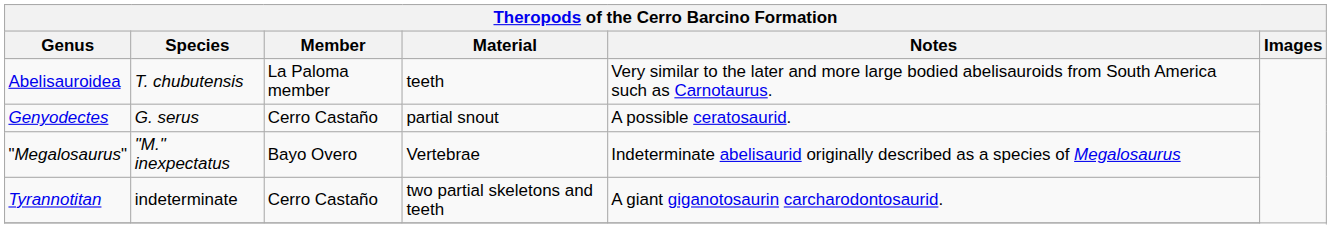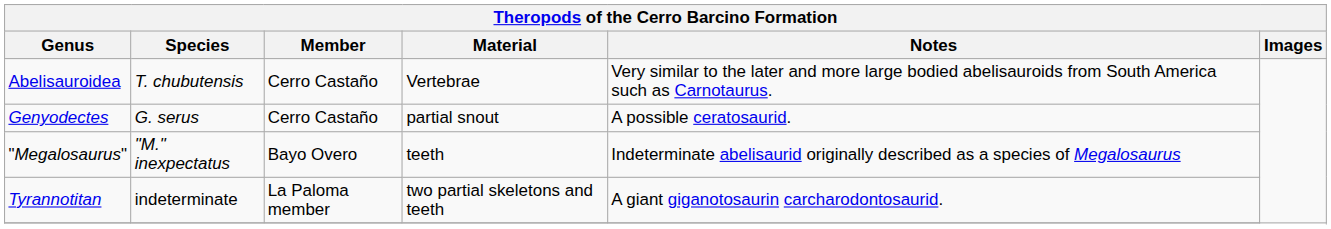Abelisauroidea | Member: La Paloma member -> Cerro Castaño
Abelisauroidea | Material: teeth -> Vertebrae
"Megalosaurus" | Material: Vertebrae -> teeth
Tyrannotitan | Member: Cerro Castaño -> La Paloma member
